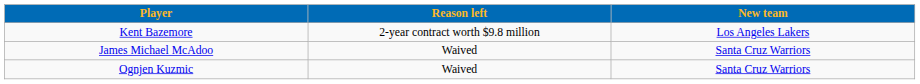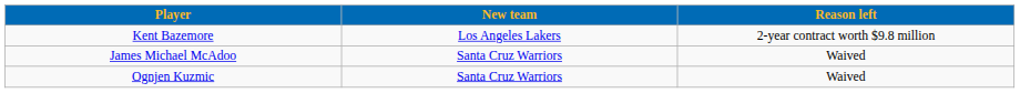columns swapped: Reason left <-> New team
